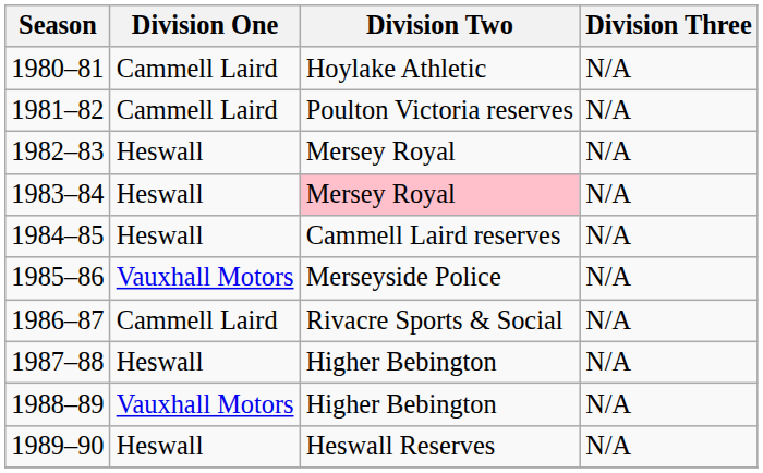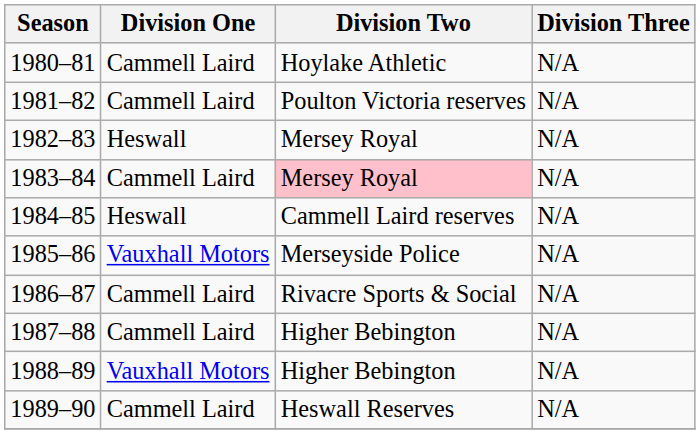1983–84 | Division One: Heswall -> Cammell Laird
1987–88 | Division One: Heswall -> Cammell Laird
1989–90 | Division One: Heswall -> Cammell Laird
